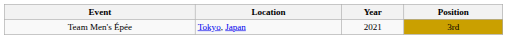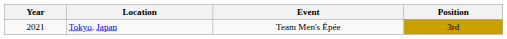columns swapped: Year <-> Event
